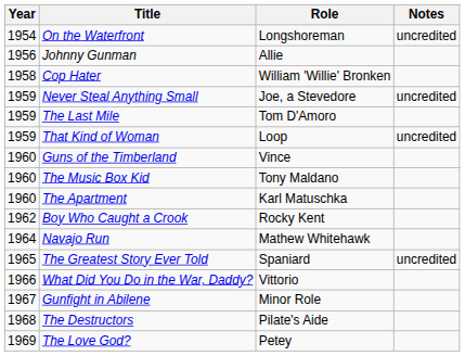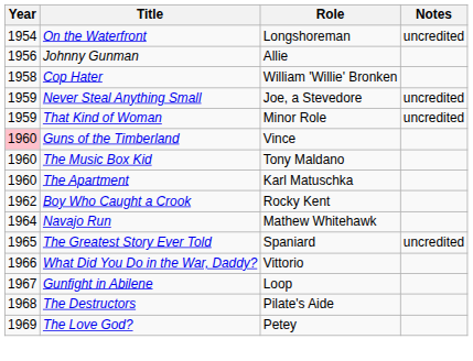- row: 1959 | The Last Mile | Tom D'Amoro
That Kind of Woman | Role: Loop -> Minor Role
Guns of the Timberland | Year: no background -> pink background
Gunfight in Abilene | Role: Minor Role -> Loop
